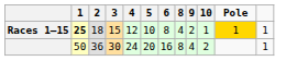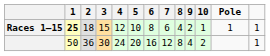+ column: 7 | 6 | 12
Races 1–15 | Pole: gold background -> no background
